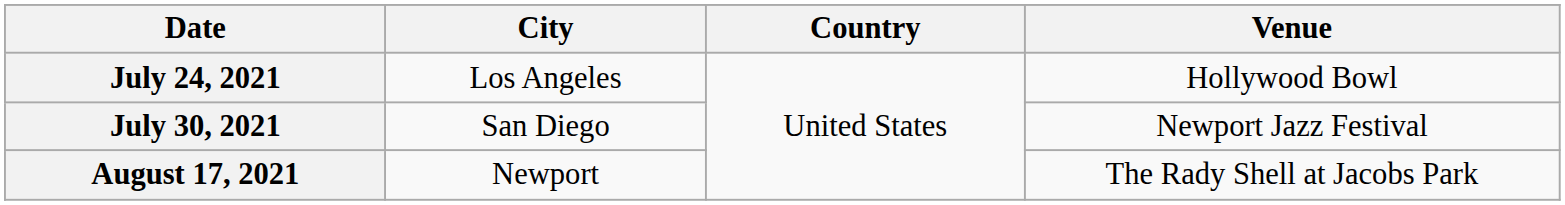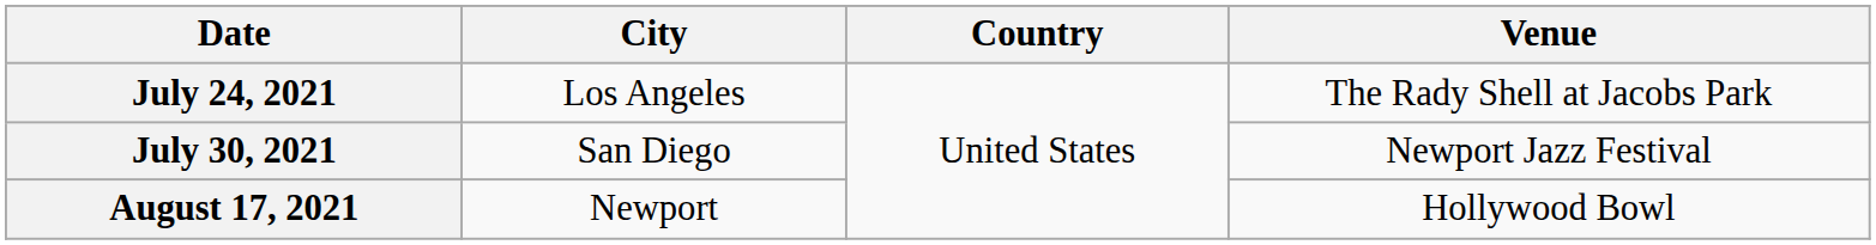July 24, 2021 | Venue: Hollywood Bowl -> The Rady Shell at Jacobs Park
August 17, 2021 | Venue: The Rady Shell at Jacobs Park -> Hollywood Bowl
